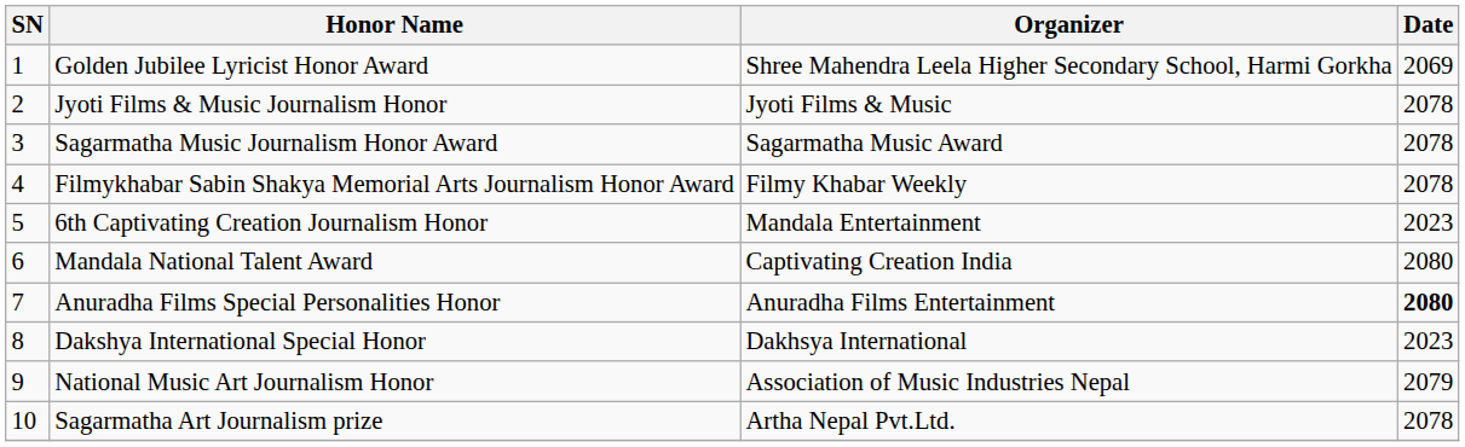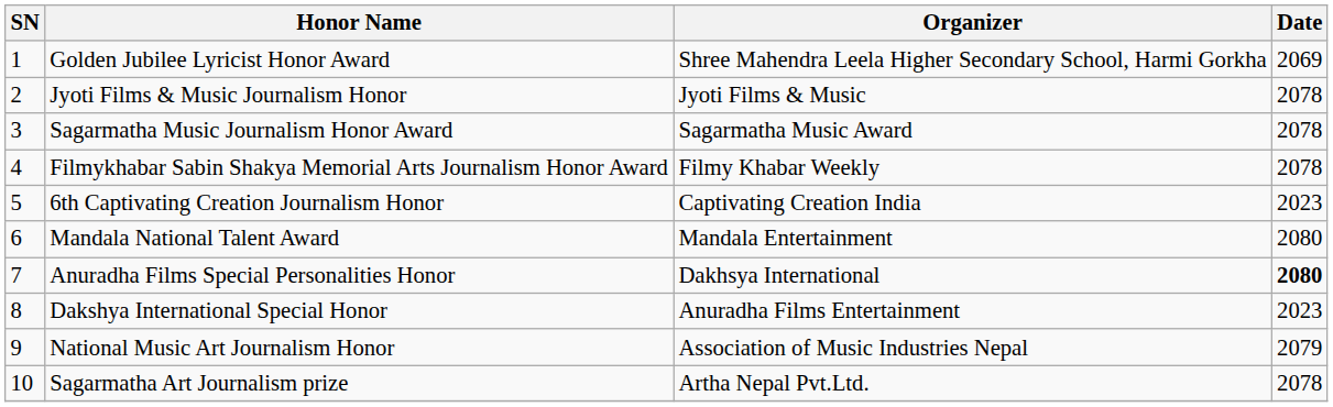6th Captivating Creation Journalism Honor | Organizer: Mandala Entertainment -> Captivating Creation India
Mandala National Talent Award | Organizer: Captivating Creation India -> Mandala Entertainment
Anuradha Films Special Personalities Honor | Organizer: Anuradha Films Entertainment -> Dakhsya International
Dakshya International Special Honor | Organizer: Dakhsya International -> Anuradha Films Entertainment
